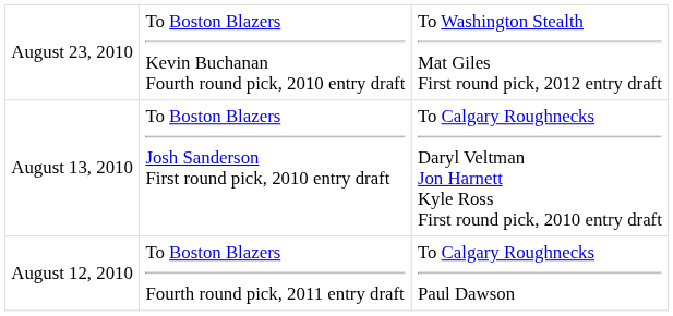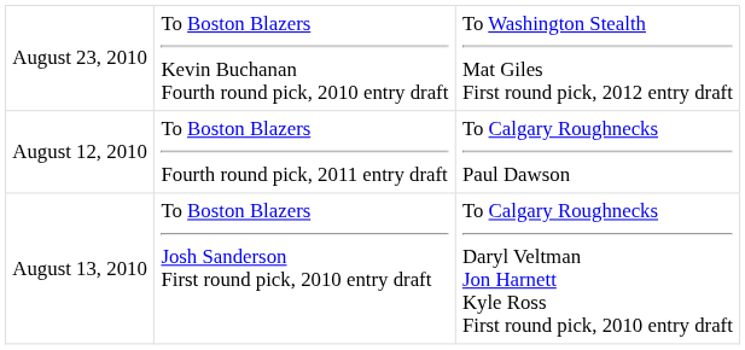rows swapped: August 13, 2010 <-> August 12, 2010
